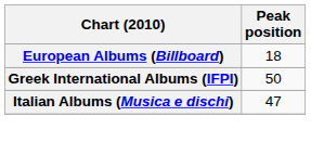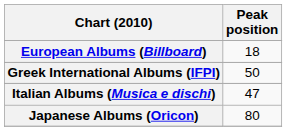+ row: Japanese Albums (Oricon) | 80
